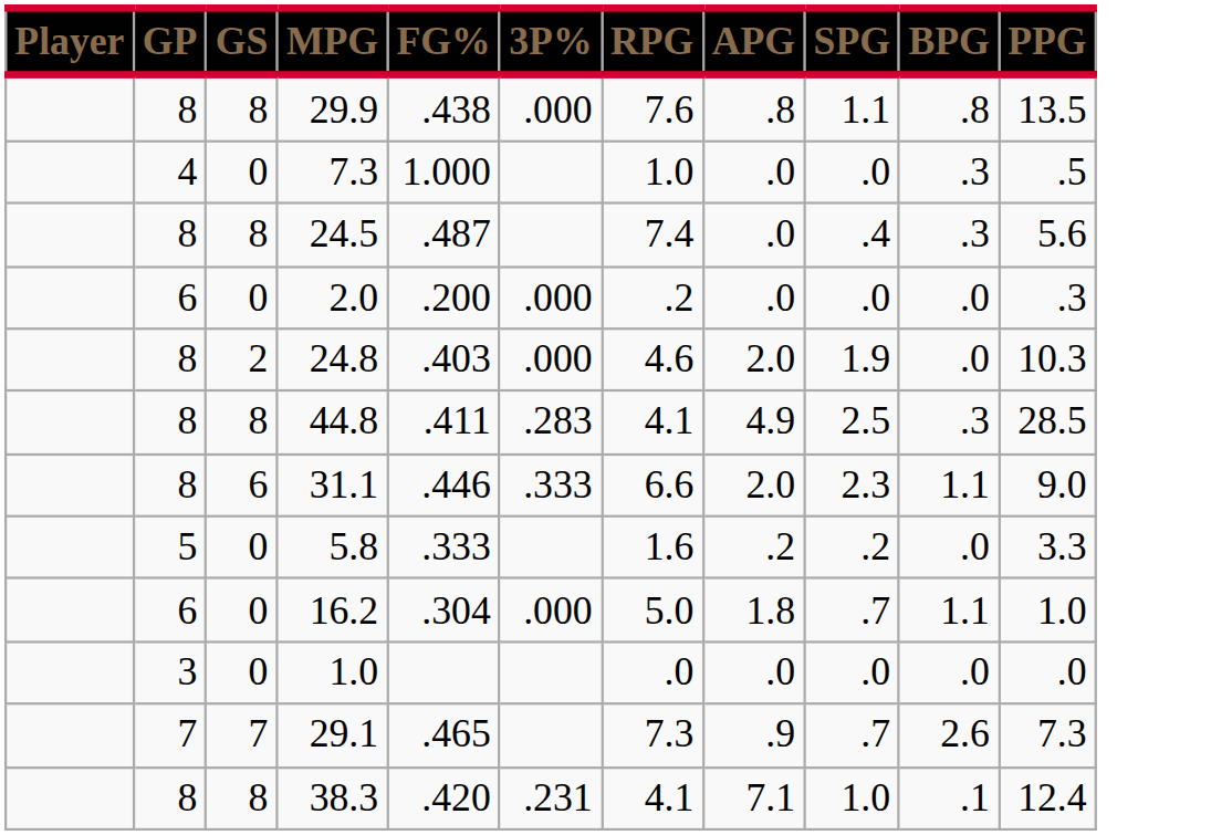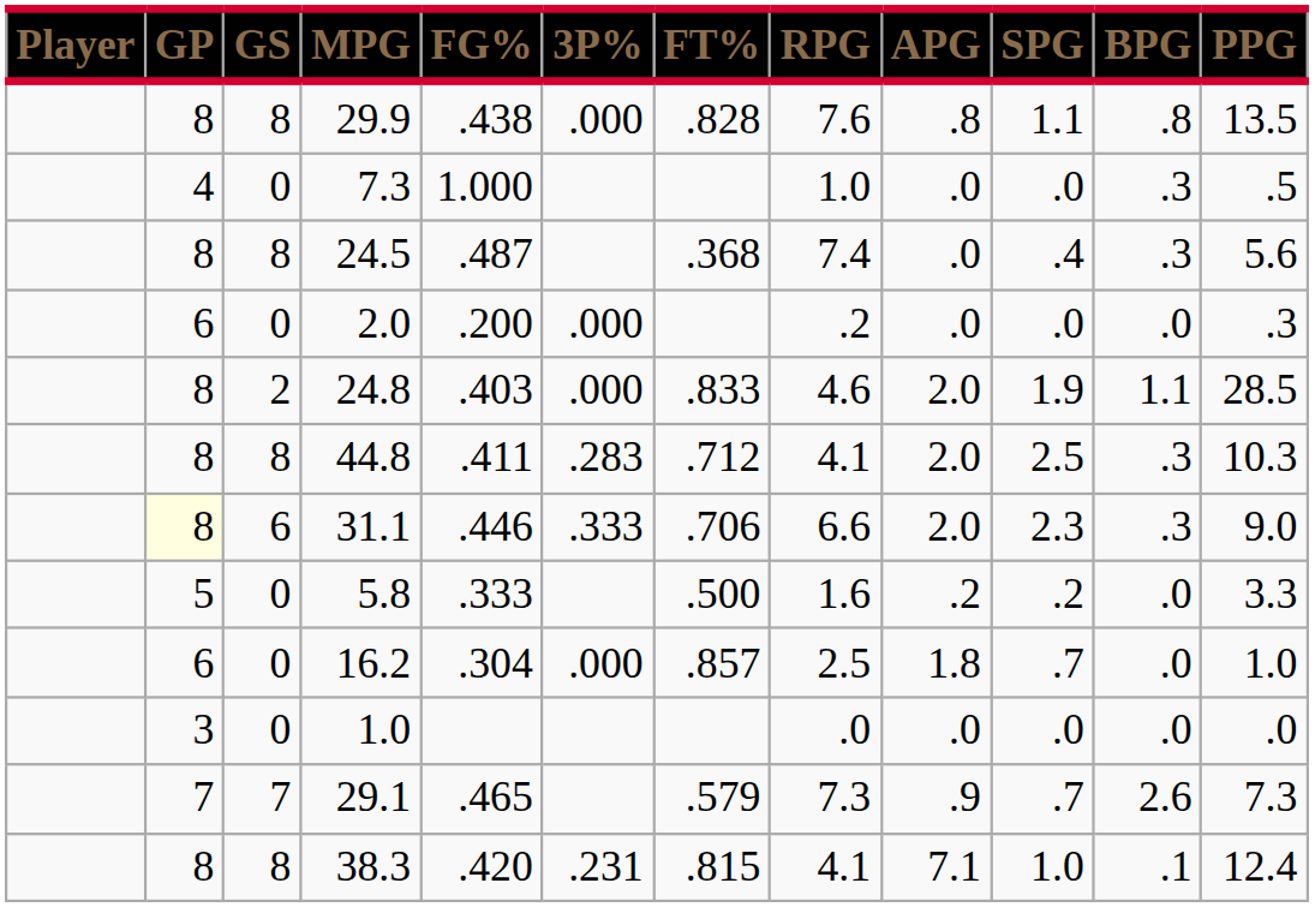+ column: FT% | .828 | .368 | .833 | .712 | .706 | .500 | .857 | .579 | .815
24.8 | BPG: .0 -> 1.1
24.8 | PPG: 10.3 -> 28.5
44.8 | APG: 4.9 -> 2.0
44.8 | PPG: 28.5 -> 10.3
31.1 | GP: no background -> lightyellow background
31.1 | BPG: 1.1 -> .3
16.2 | RPG: 5.0 -> 2.5
16.2 | BPG: 1.1 -> .0
